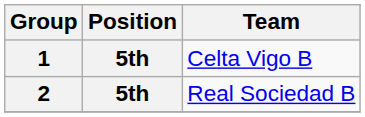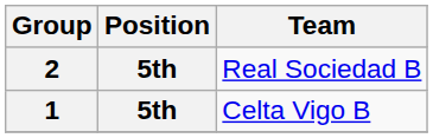rows swapped: 1 <-> 2
